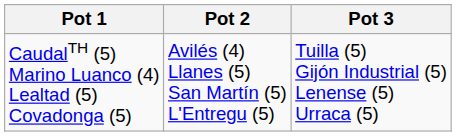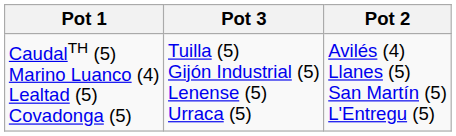columns swapped: Pot 2 <-> Pot 3
